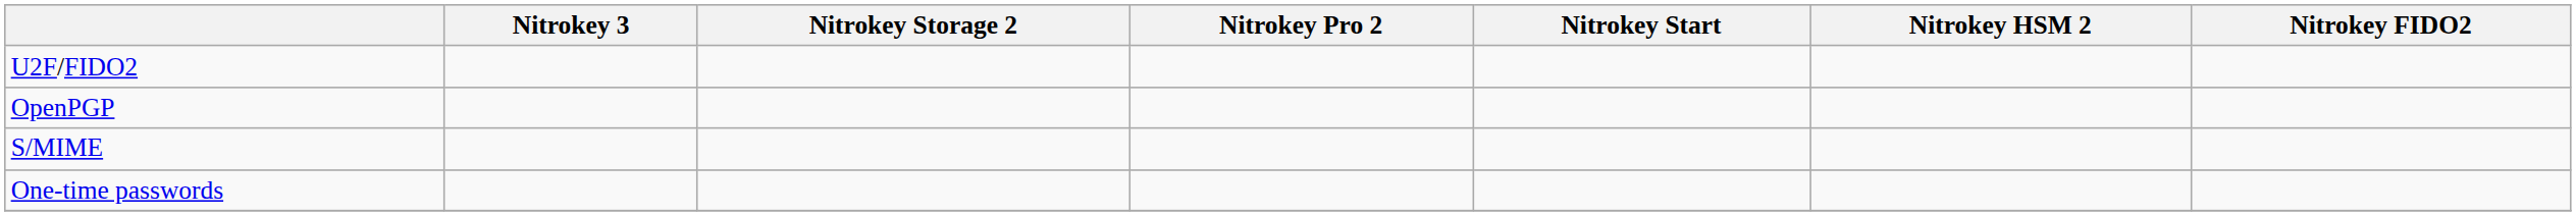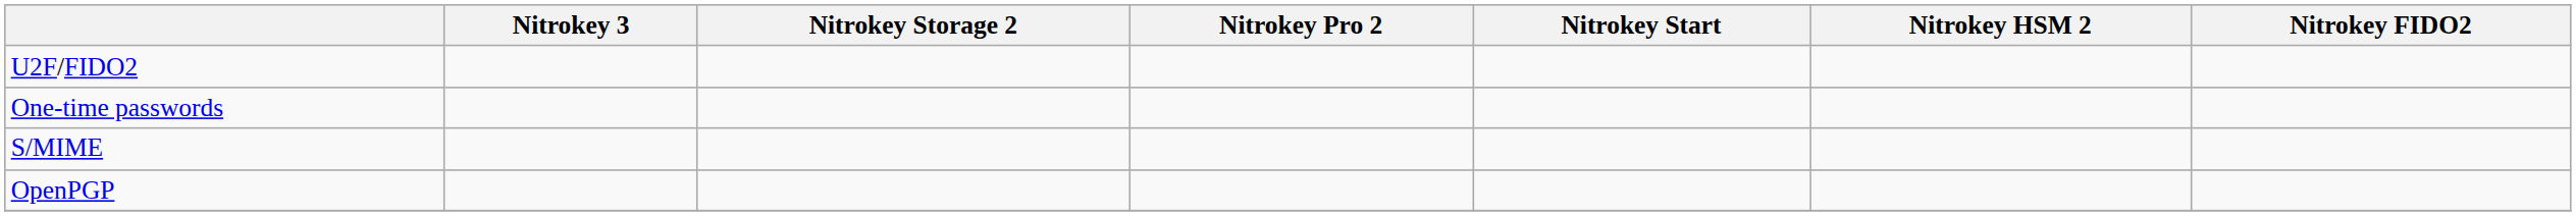rows swapped: One-time passwords <-> OpenPGP
